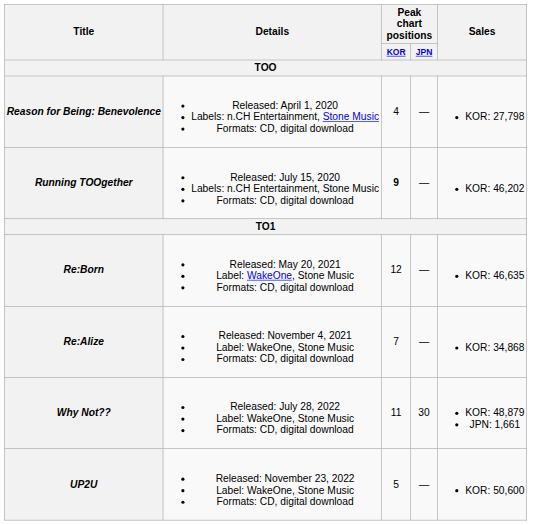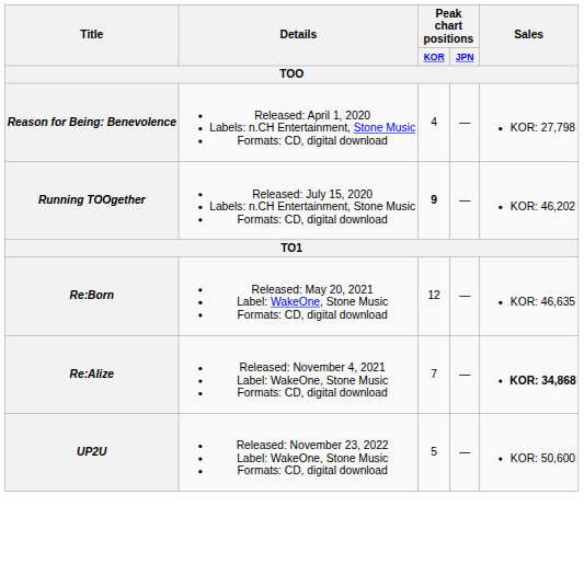Re:Alize | Sales: normal -> bold
- row: Why Not?? | Released: July 28, 2022 Label: WakeOne, Stone Music Formats: CD, digital download | 11 | 30 | KOR: 48,879 JPN: 1,661
